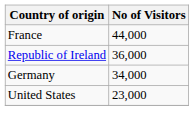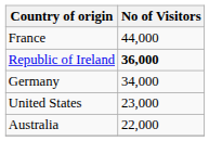Republic of Ireland | No of Visitors: normal -> bold
+ row: Australia | 22,000
